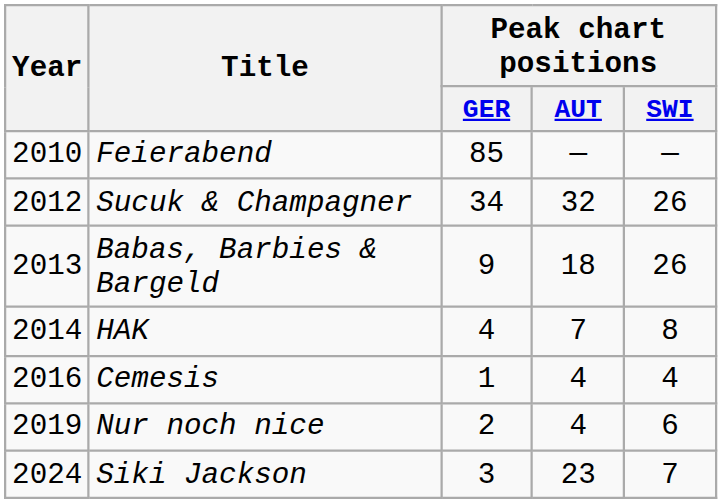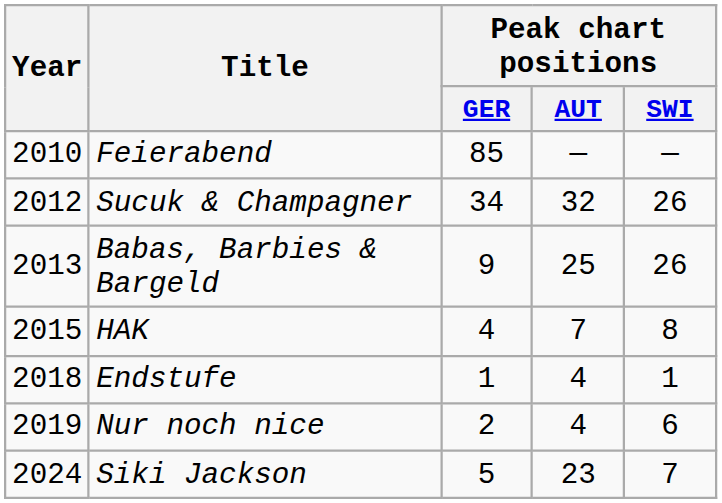Babas, Barbies & Bargeld | Peak chart positions / AUT: 18 -> 25
HAK | Year: 2014 -> 2015
- row: 2016 | Cemesis | 1 | 4 | 4
+ row: 2018 | Endstufe | 1 | 4 | 1
Siki Jackson | Peak chart positions / GER: 3 -> 5
